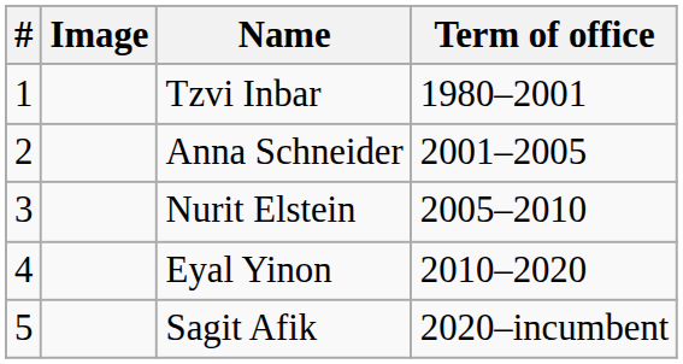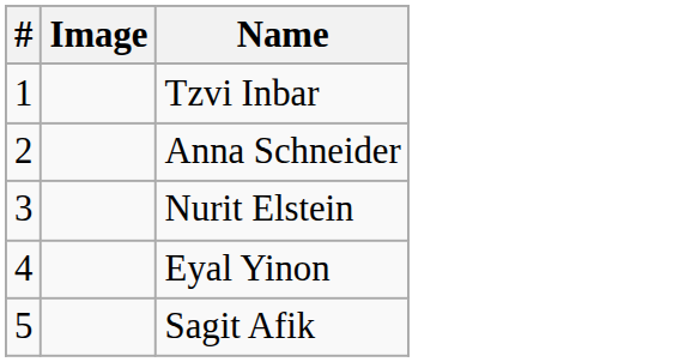- column: Term of office | 1980–2001 | 2001–2005 | 2005–2010 | 2010–2020 | 2020–incumbent
